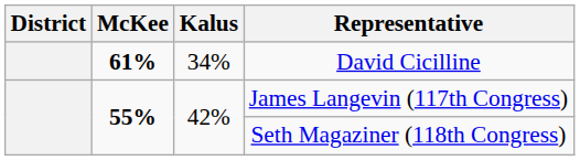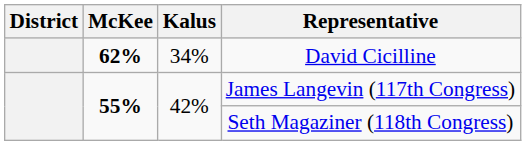David Cicilline | McKee: 61% -> 62%
